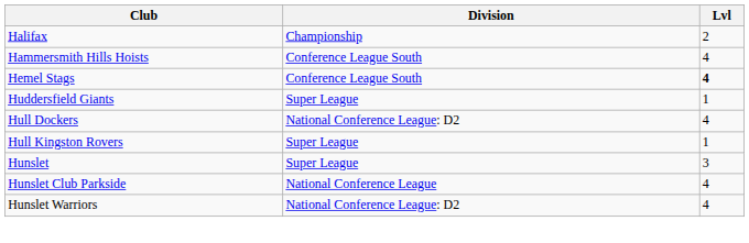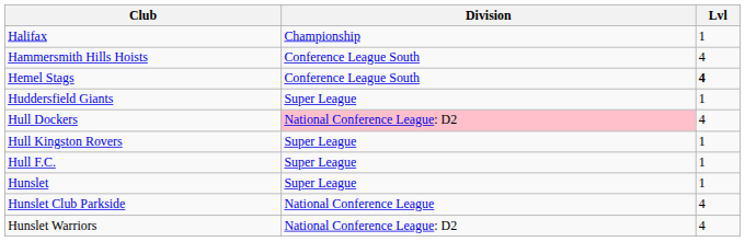Halifax | Lvl: 2 -> 1
Hull Dockers | Division: no background -> pink background
+ row: Hull F.C. | Super League | 1
Hunslet | Lvl: 3 -> 1
